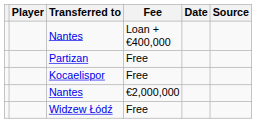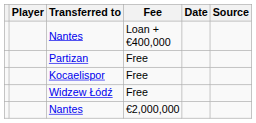rows swapped: Nantes / €2,000,000 <-> Widzew Łódź
